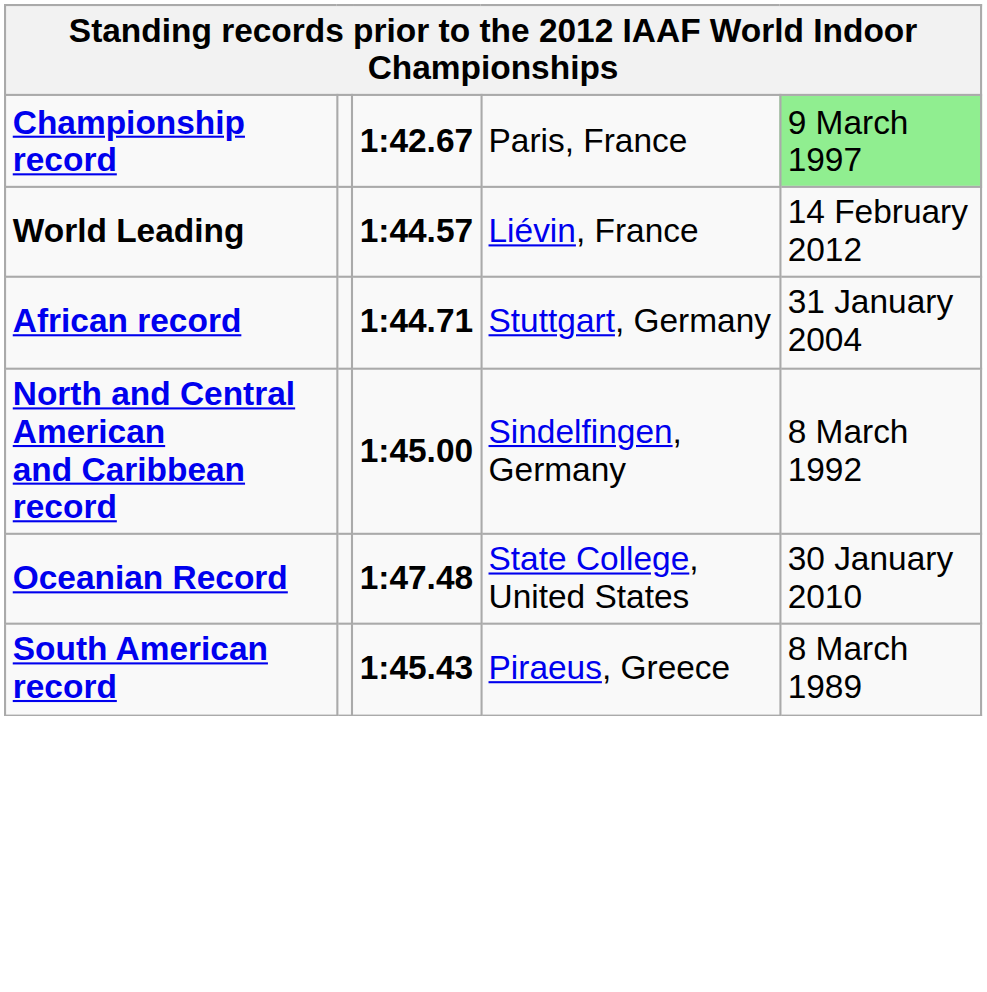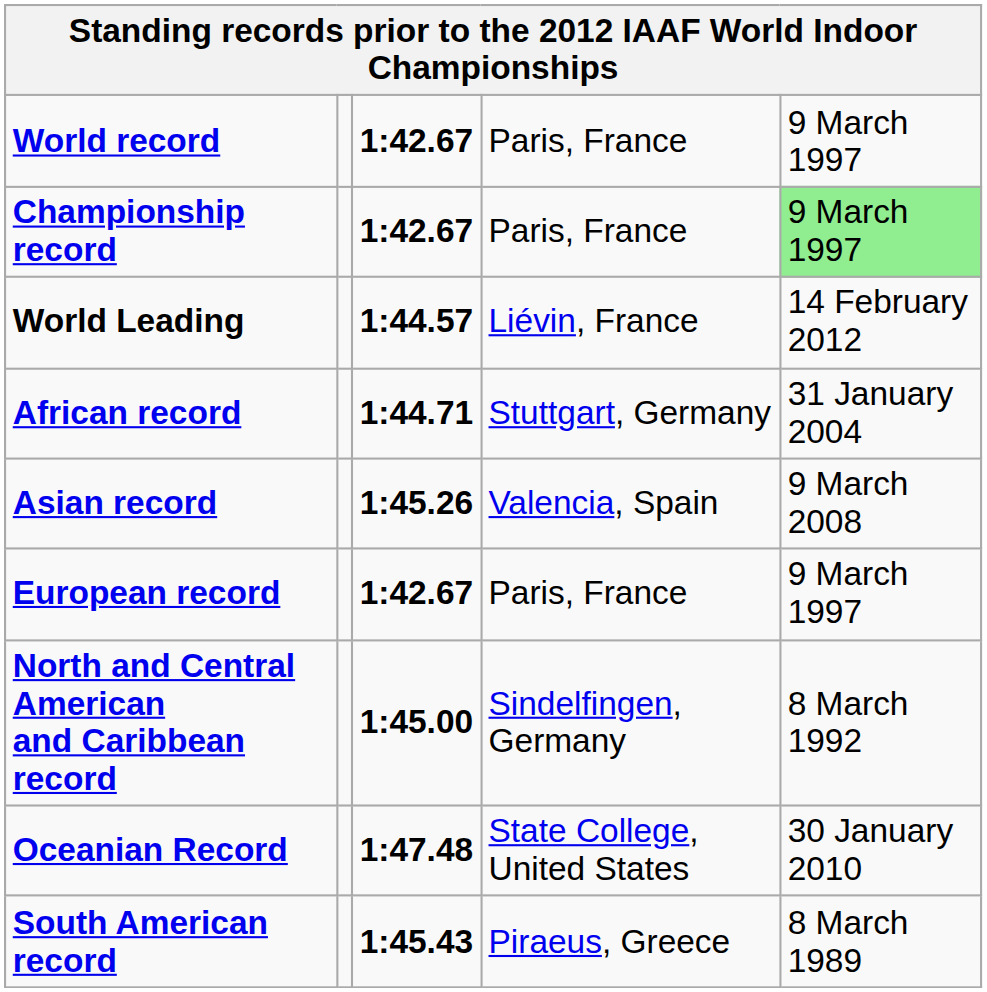+ row: World record | 1:42.67 | Paris, France | 9 March 1997
+ row: Asian record | 1:45.26 | Valencia, Spain | 9 March 2008
+ row: European record | 1:42.67 | Paris, France | 9 March 1997
